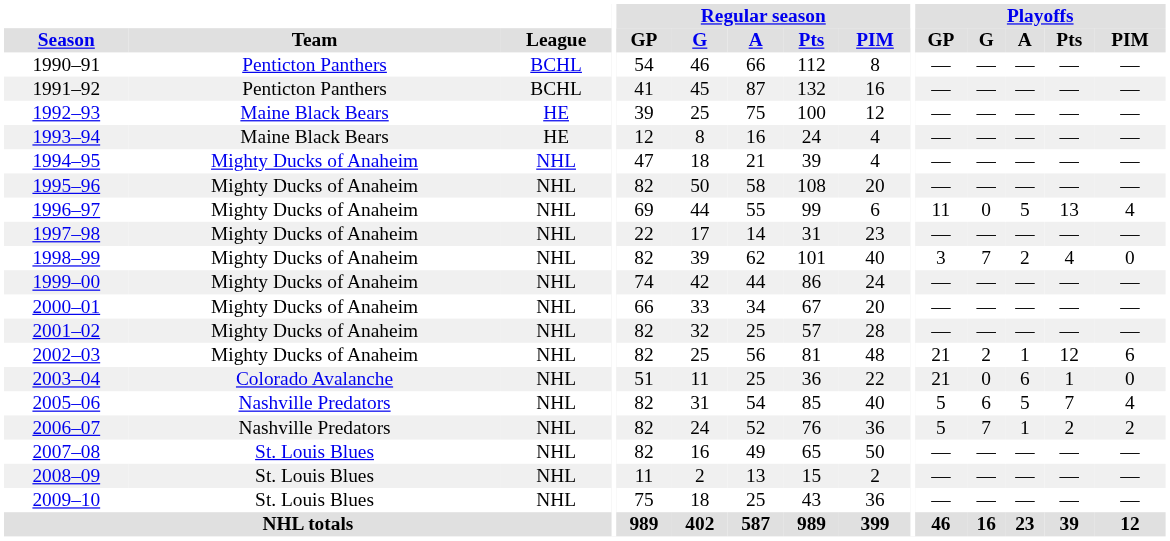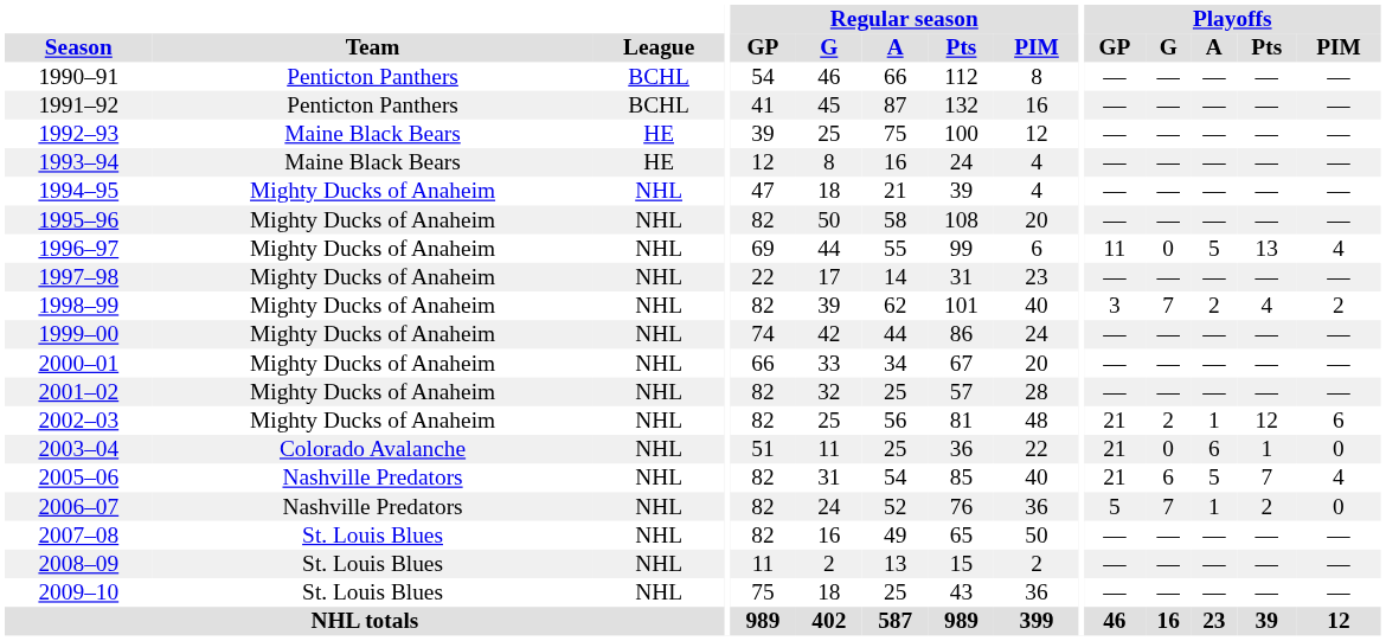1998–99 | Playoffs / PIM: 0 -> 2
2005–06 | Playoffs / GP: 5 -> 21
2006–07 | Playoffs / PIM: 2 -> 0
